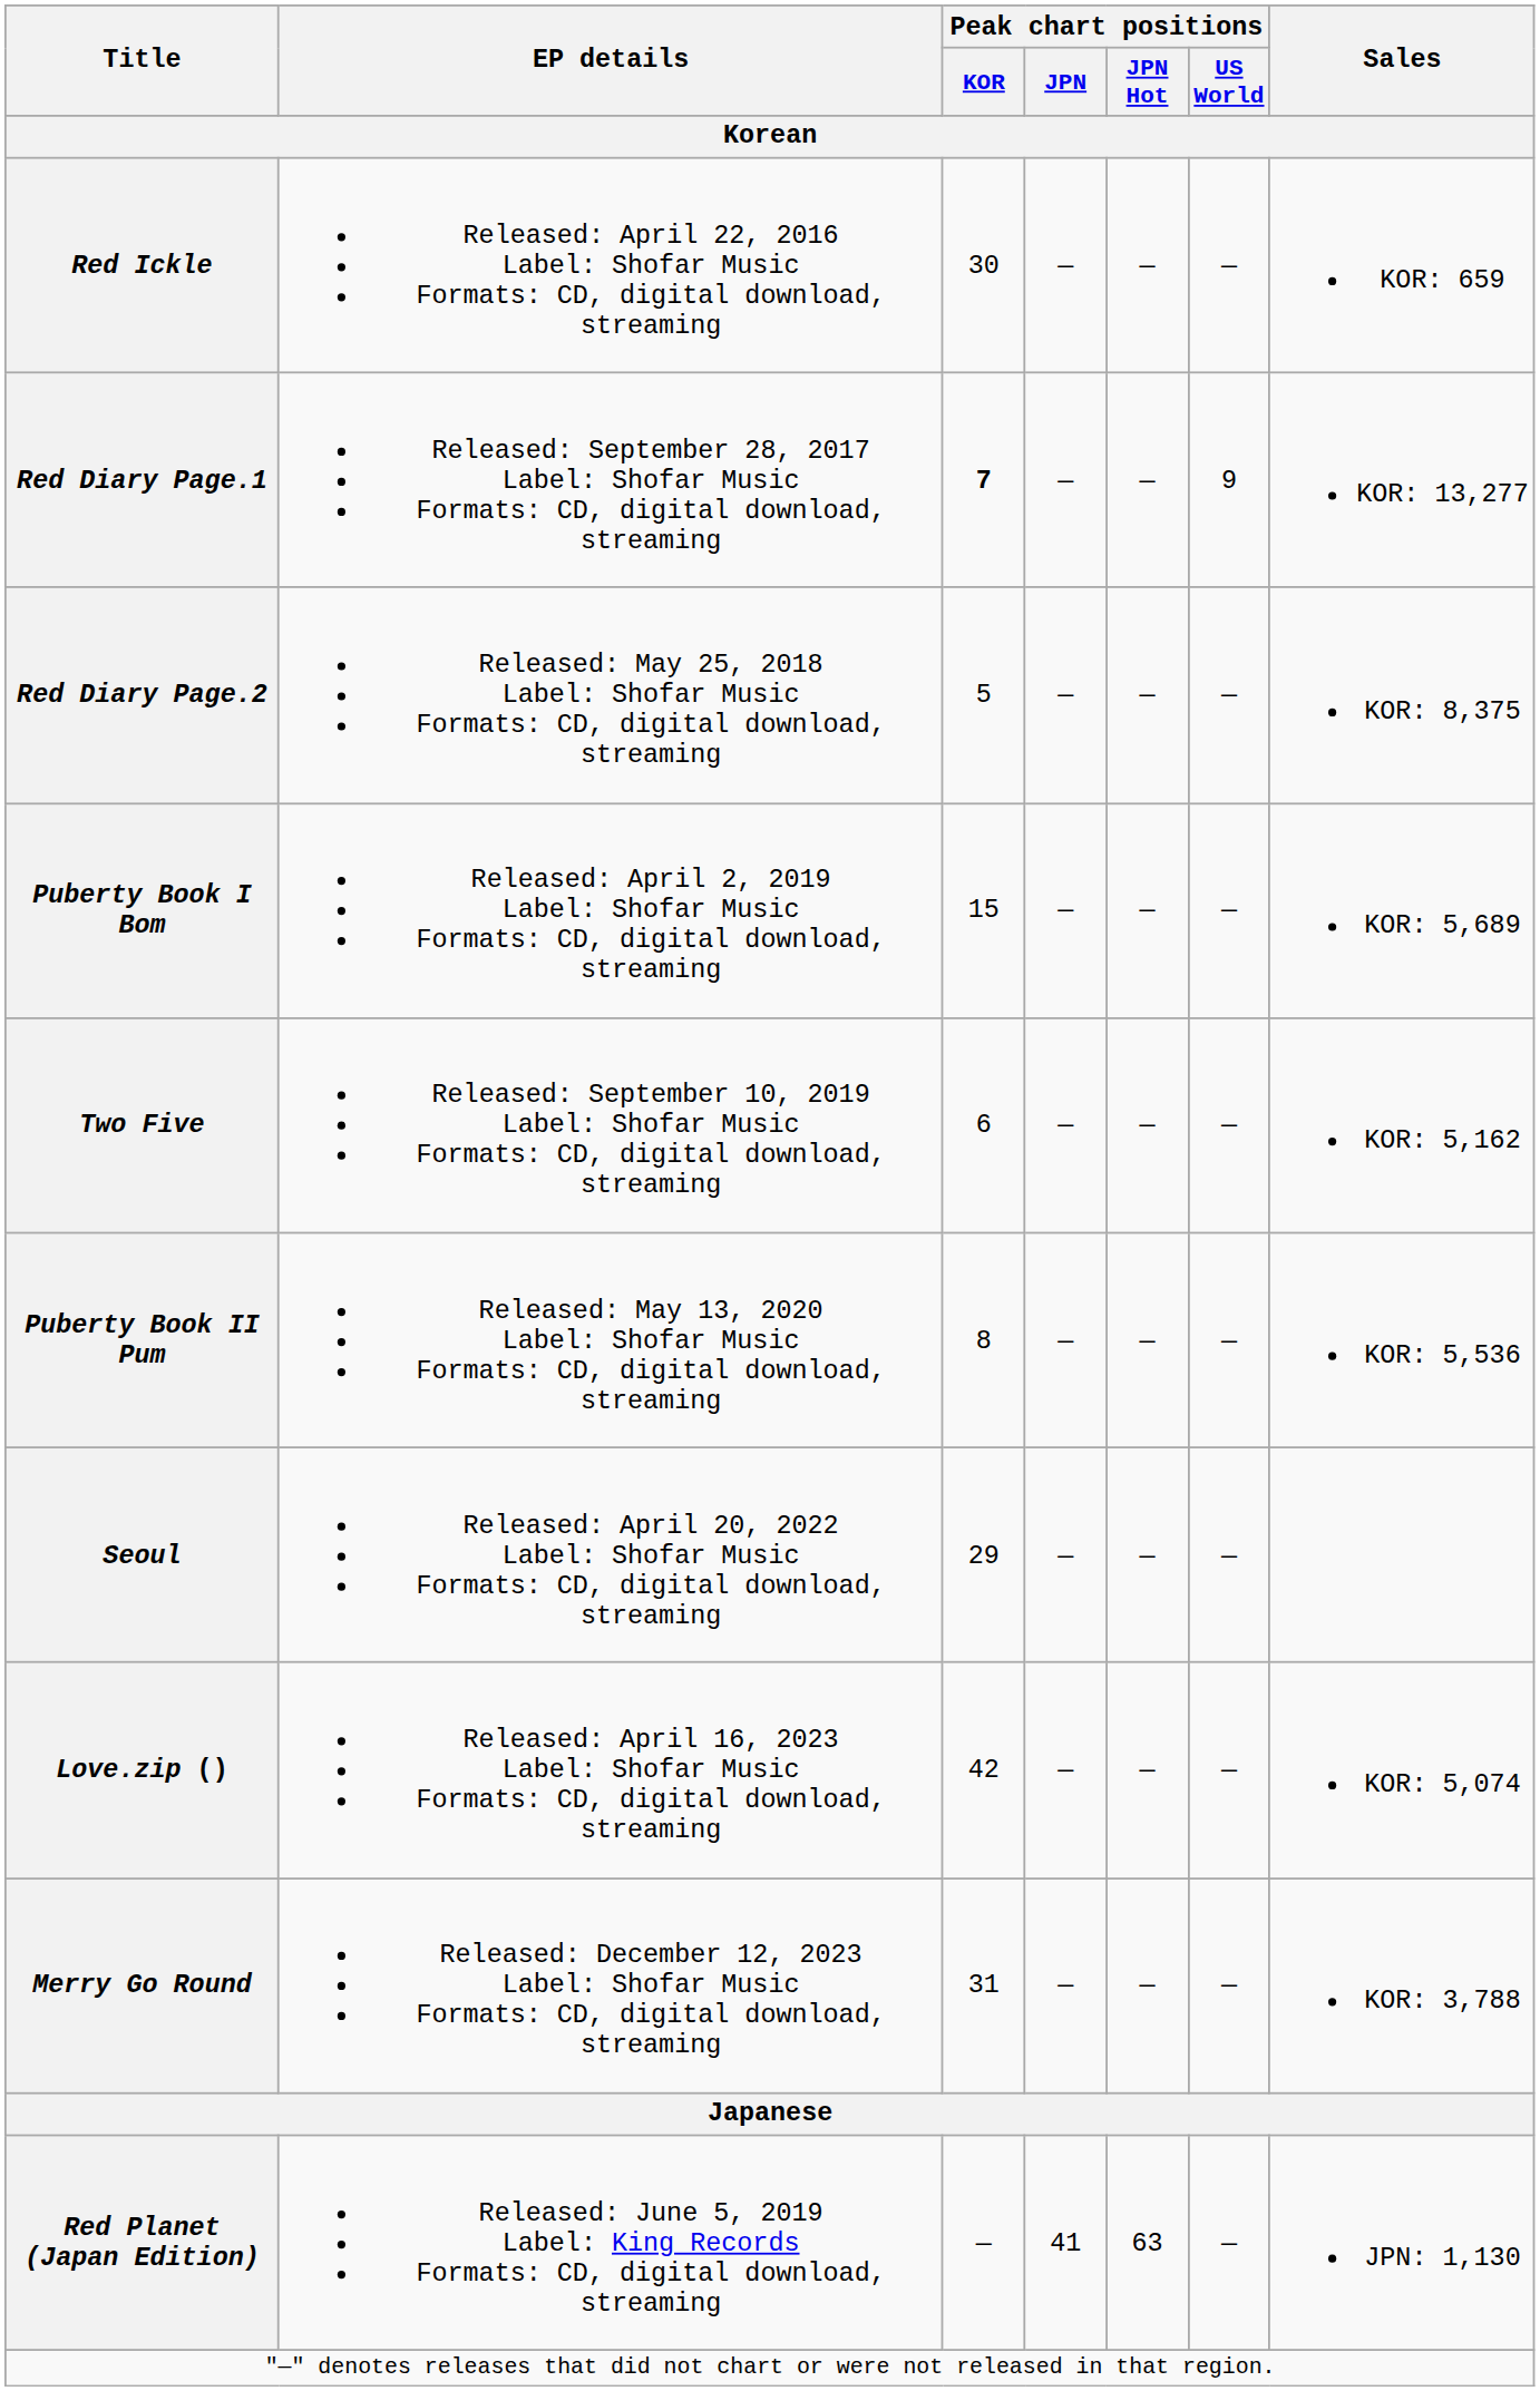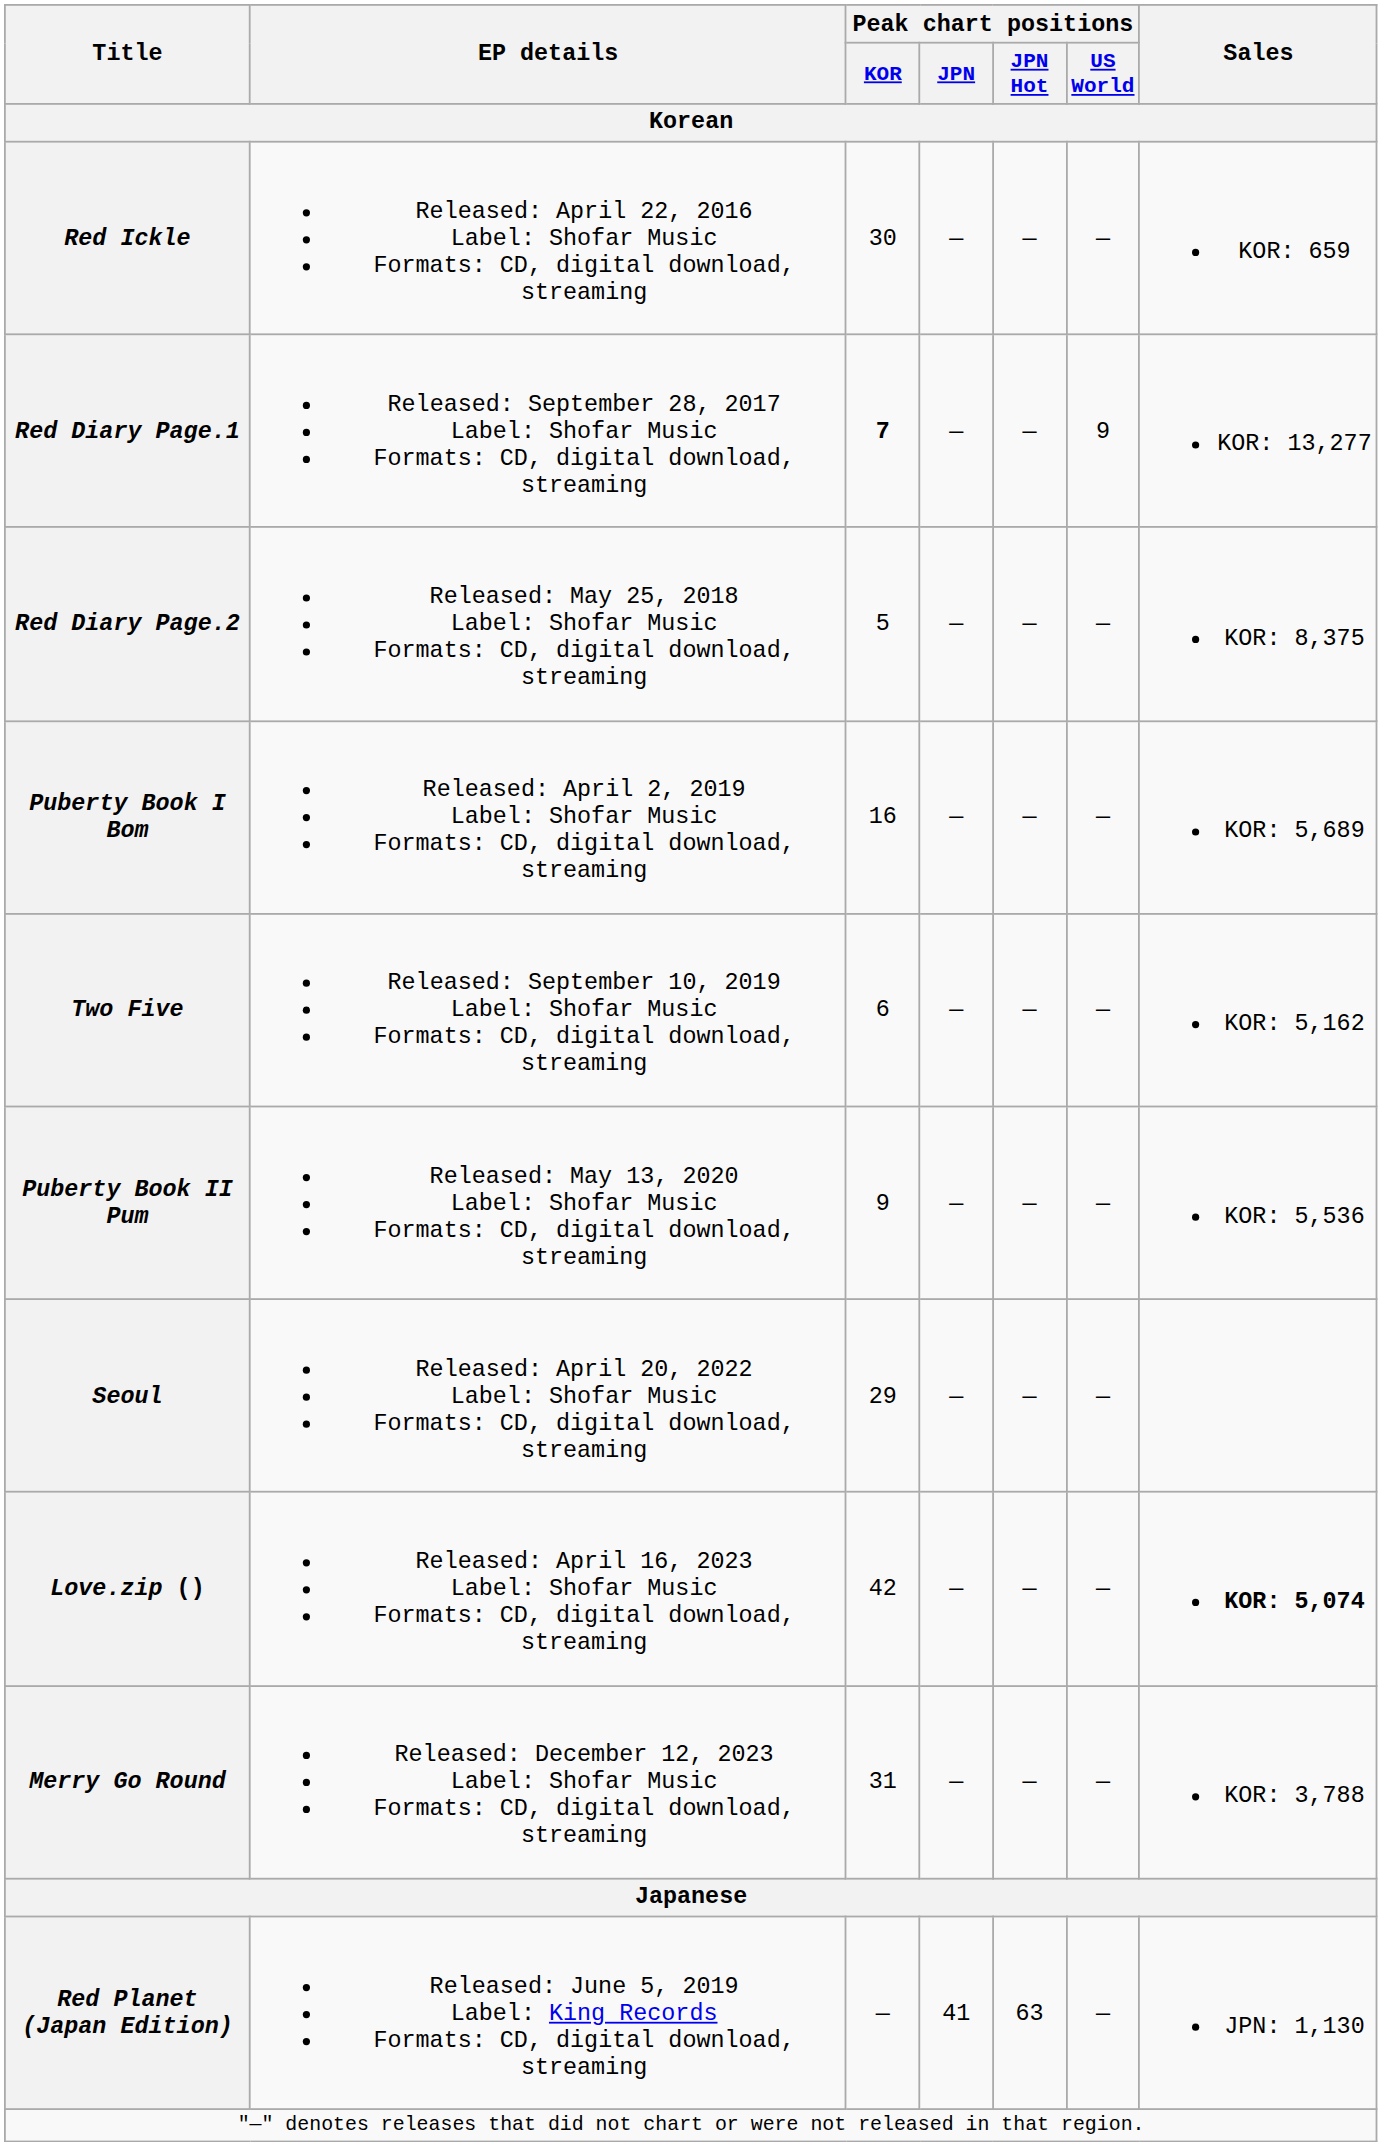Puberty Book I Bom | Peak chart positions / KOR: 15 -> 16
Puberty Book II Pum | Peak chart positions / KOR: 8 -> 9
Love.zip () | Sales: normal -> bold
